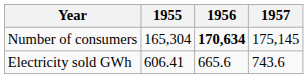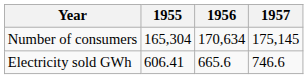Number of consumers | 1956: bold -> normal
Electricity sold GWh | 1957: 743.6 -> 746.6
